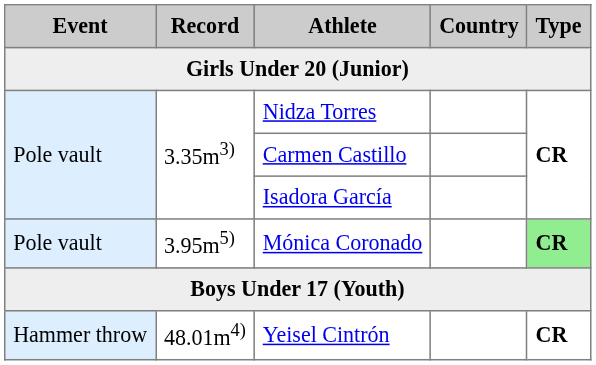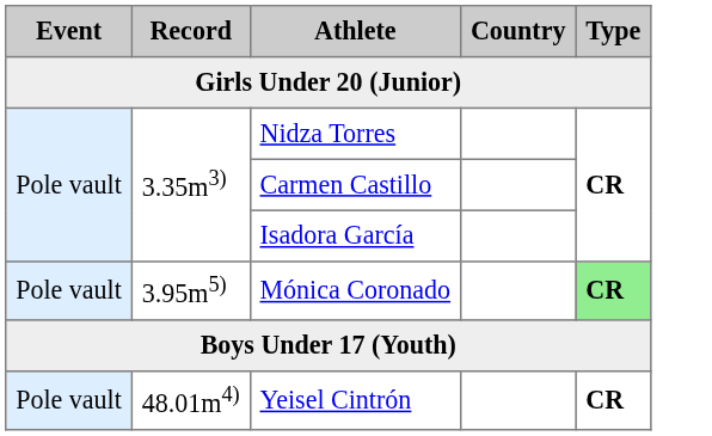Yeisel Cintrón | Event: Hammer throw -> Pole vault
